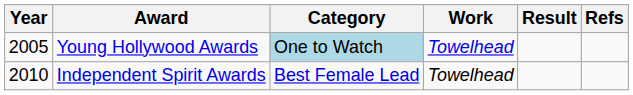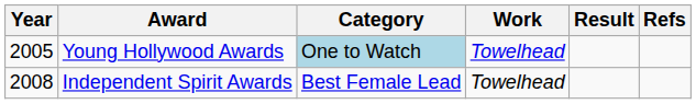Independent Spirit Awards | Year: 2010 -> 2008
